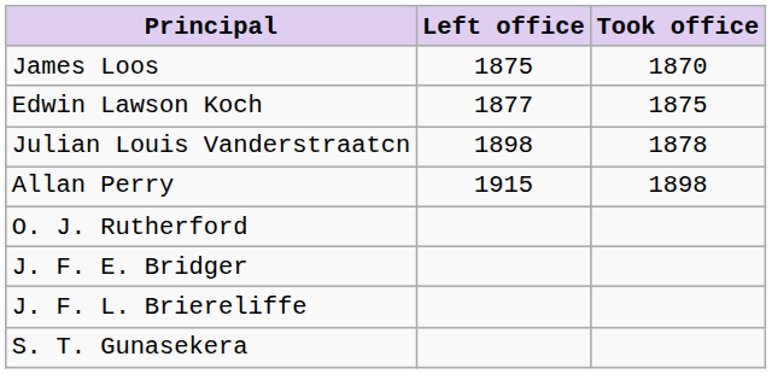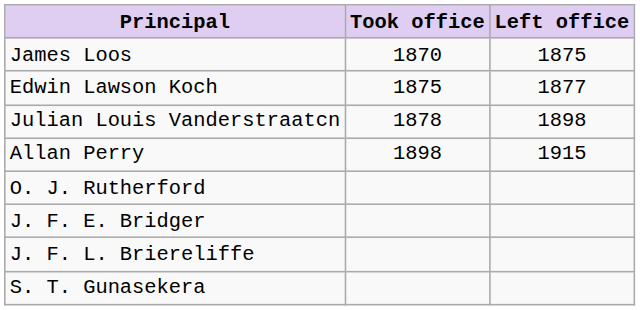columns swapped: Took office <-> Left office
